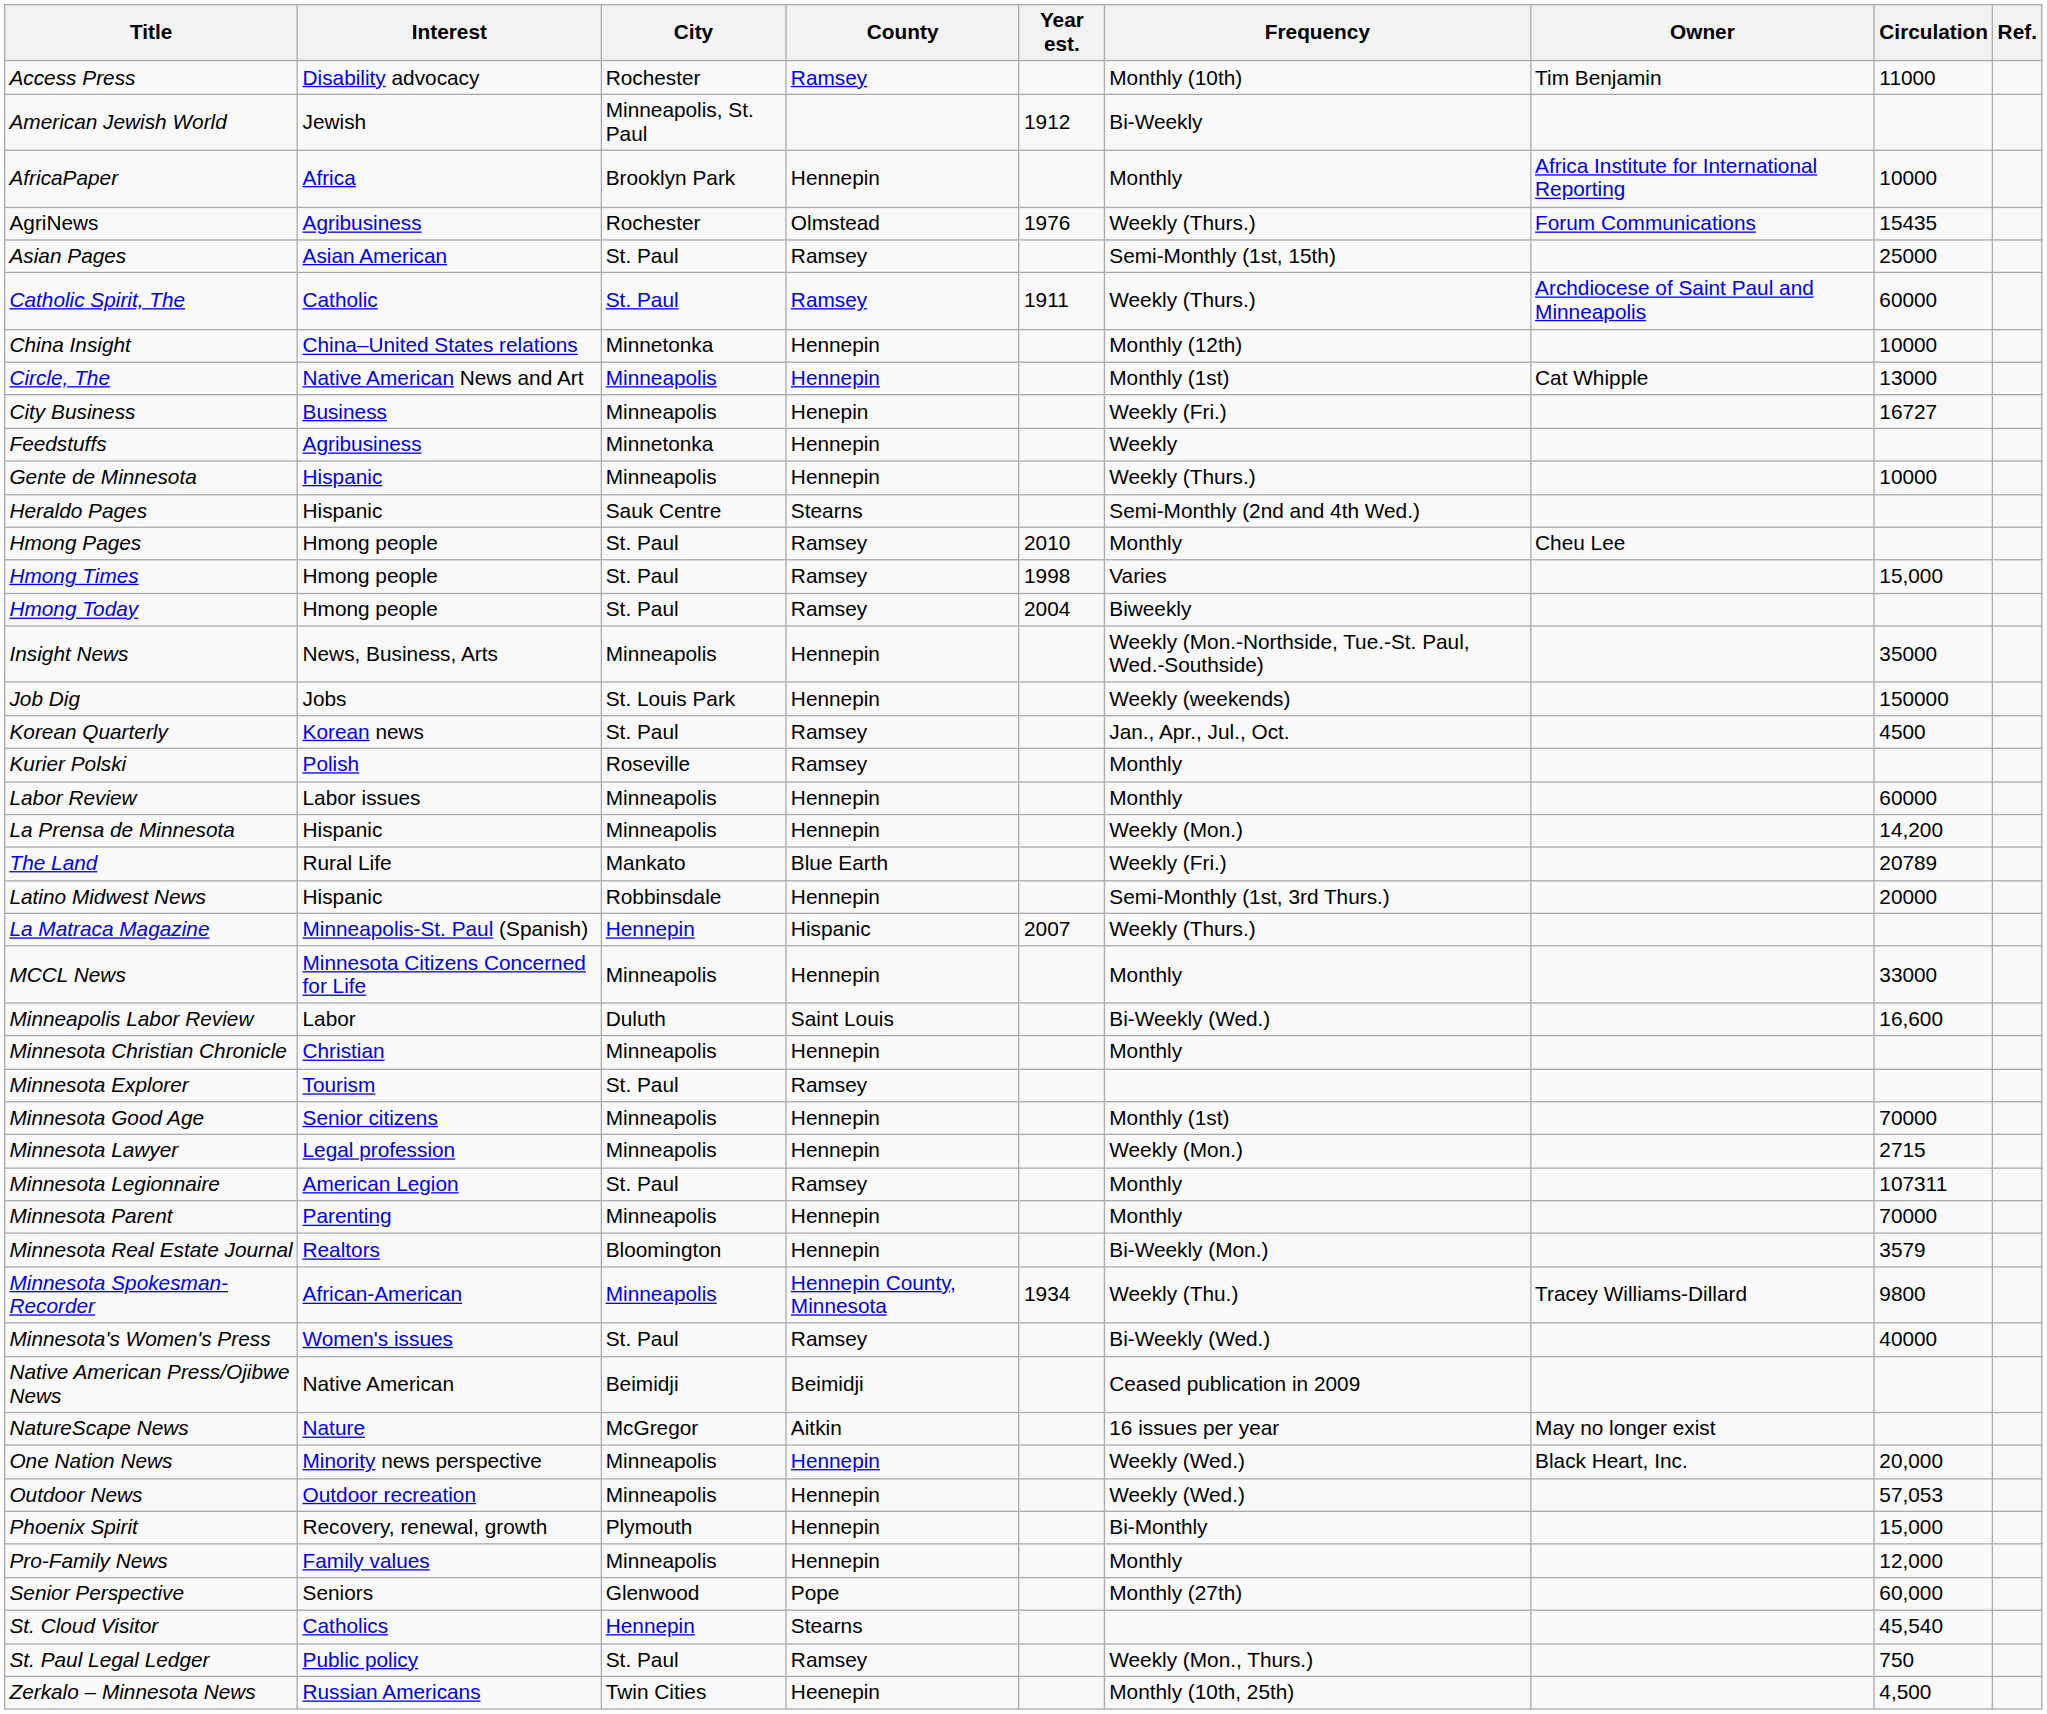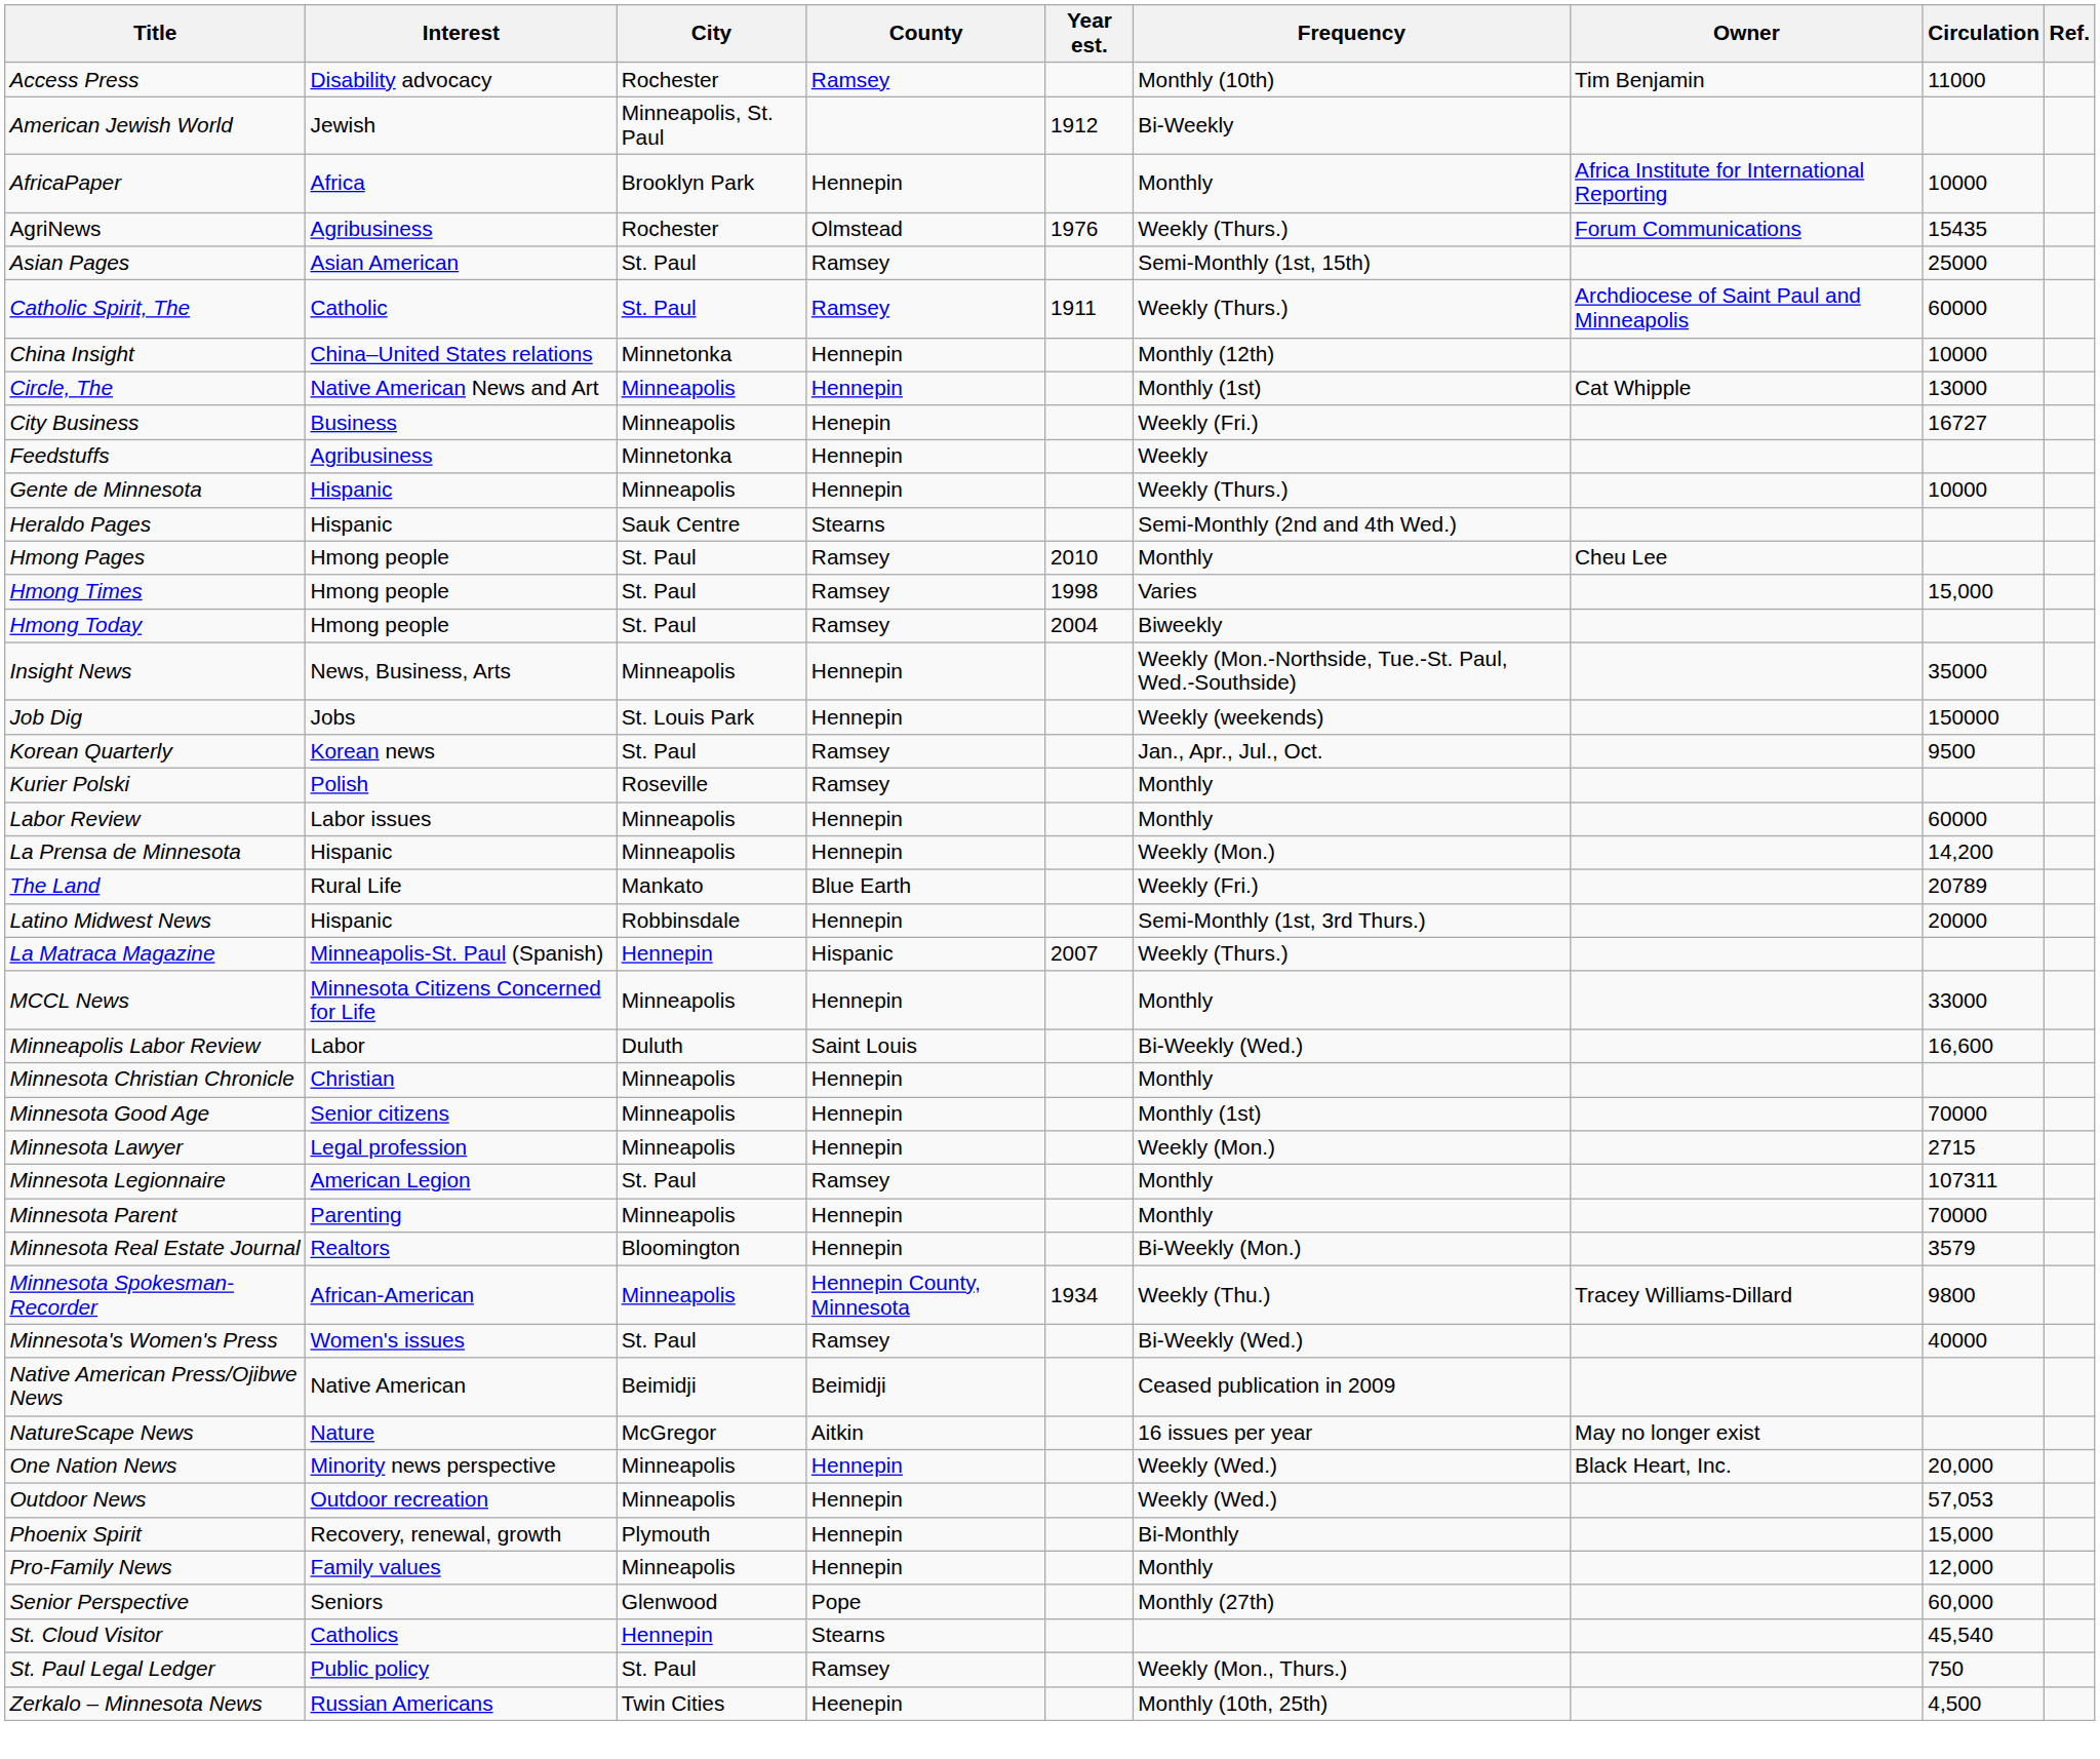Korean Quarterly | Circulation: 4500 -> 9500
- row: Minnesota Explorer | Tourism | St. Paul | Ramsey
